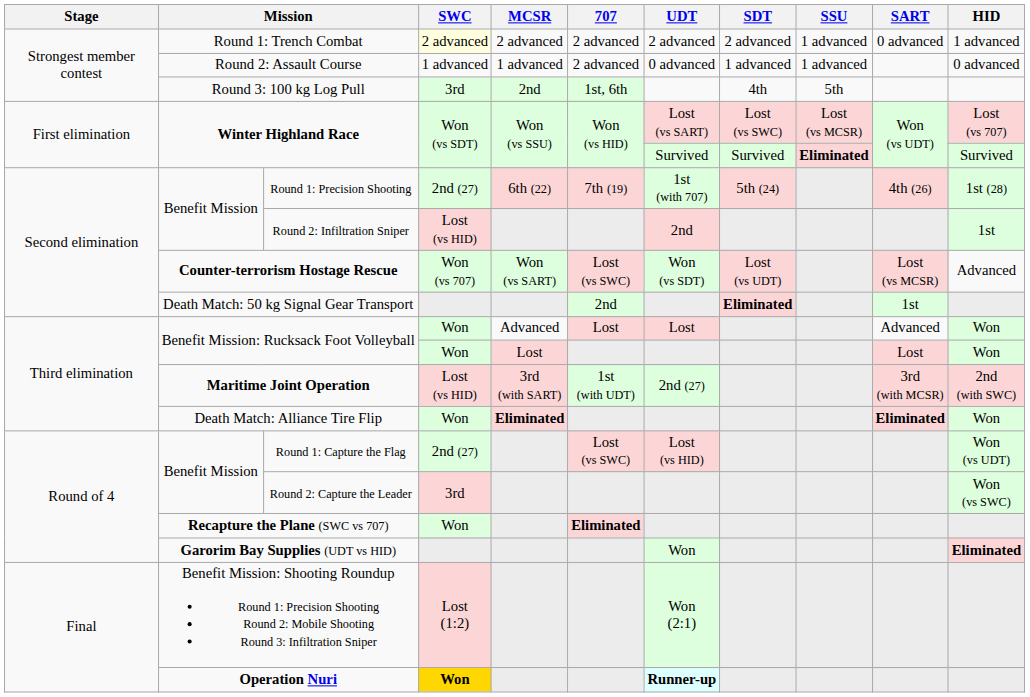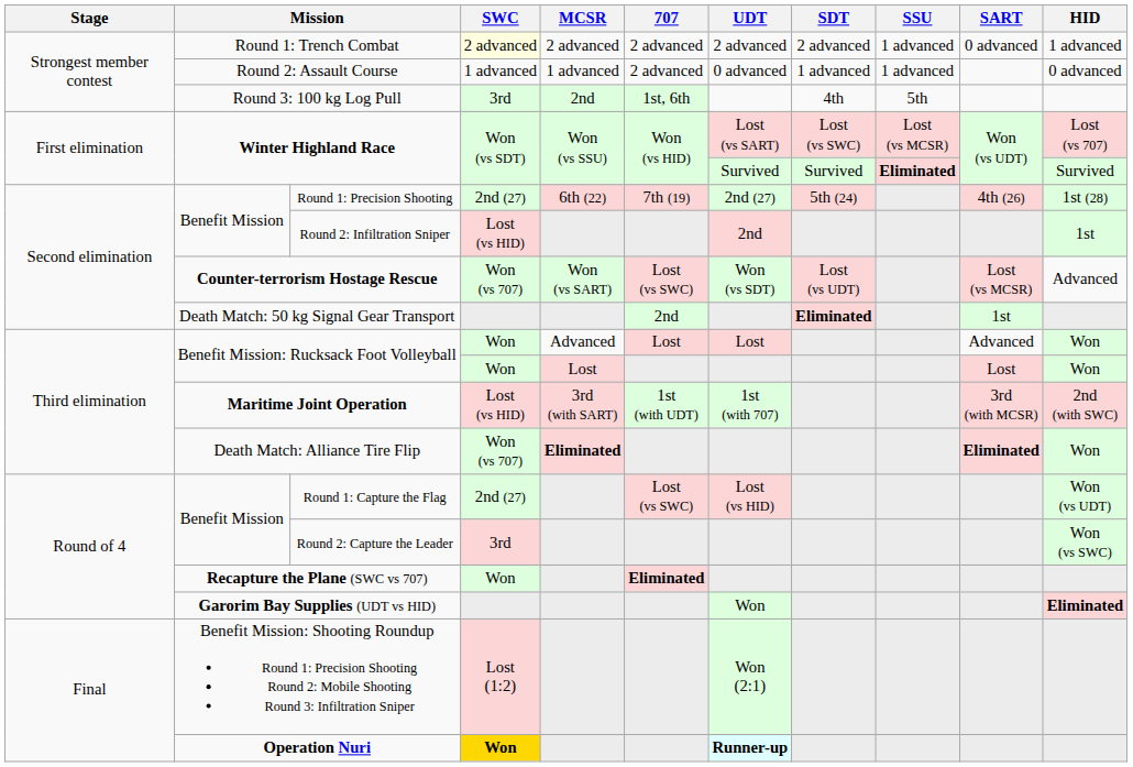Round 1: Precision Shooting | UDT: 1st (with 707) -> 2nd (27)
Maritime Joint Operation | UDT: 2nd (27) -> 1st (with 707)
Death Match: Alliance Tire Flip | SWC: Won -> Won (vs 707)
